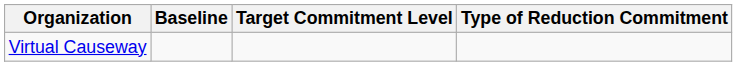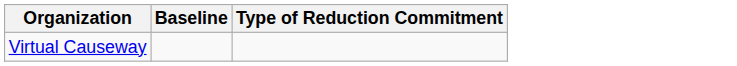- column: Target Commitment Level
